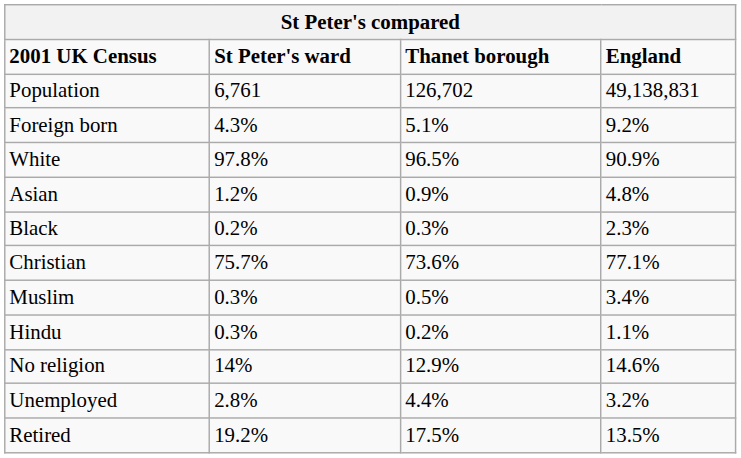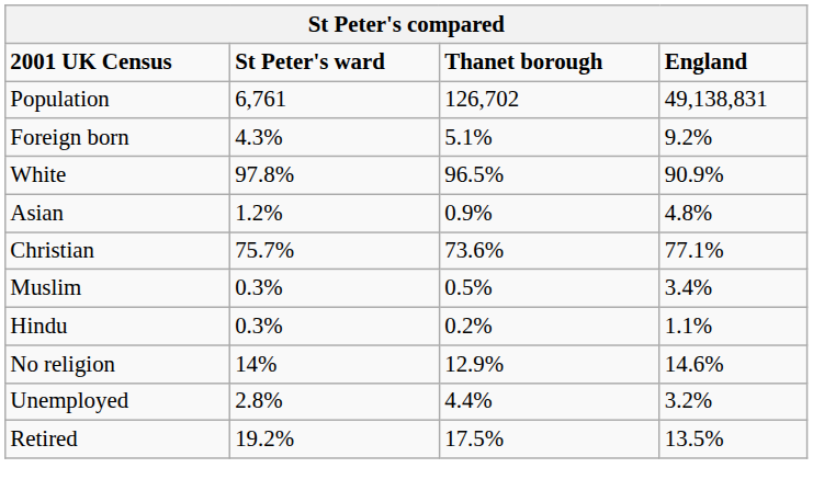- row: Black | 0.2% | 0.3% | 2.3%
